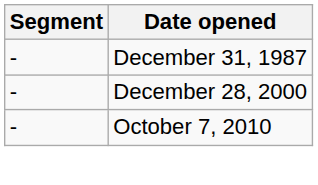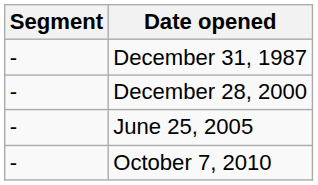+ row: - | June 25, 2005
